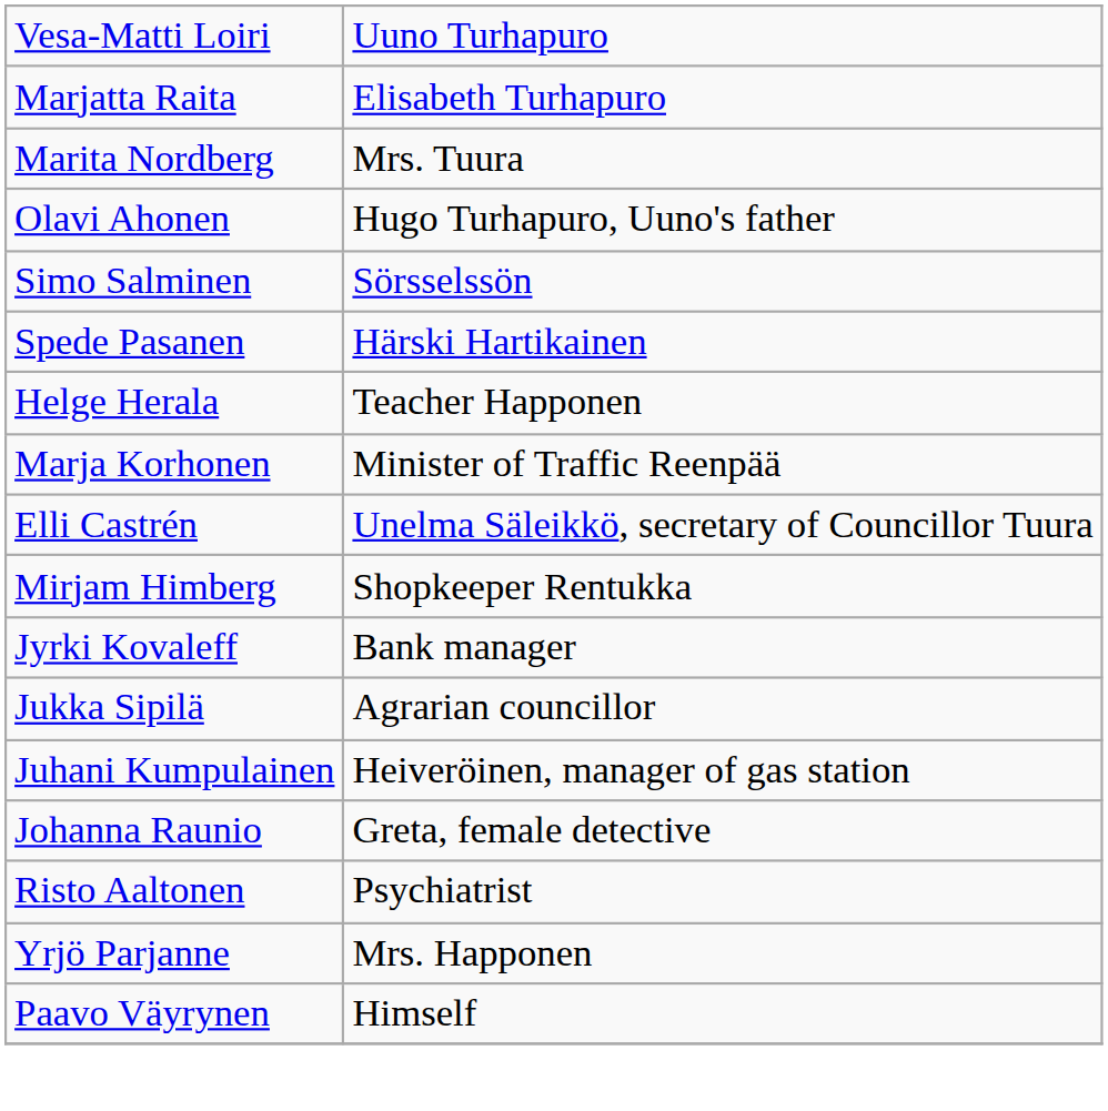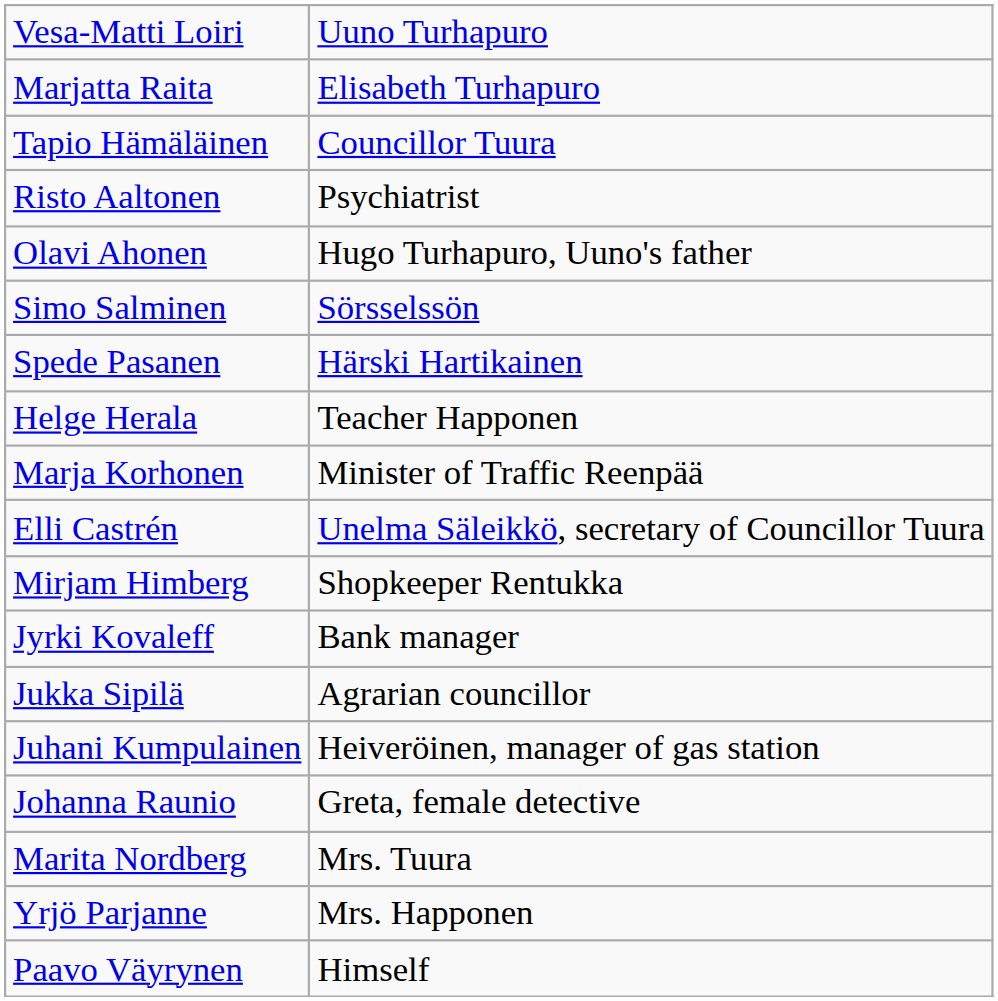+ row: Tapio Hämäläinen | Councillor Tuura
rows swapped: Marita Nordberg <-> Risto Aaltonen
